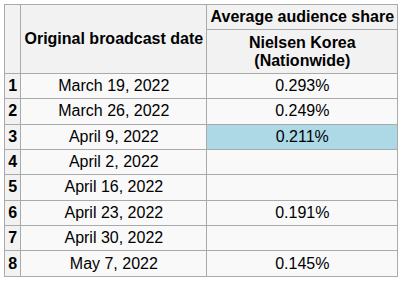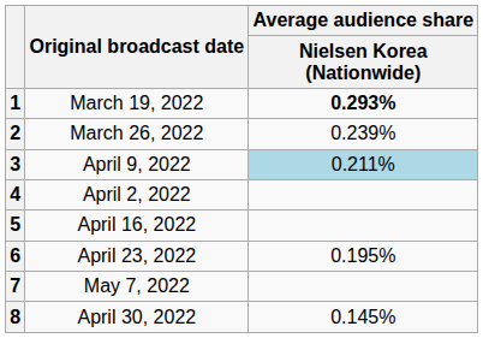1 | Average audience share / Nielsen Korea (Nationwide): normal -> bold
2 | Average audience share / Nielsen Korea (Nationwide): 0.249% -> 0.239%
6 | Average audience share / Nielsen Korea (Nationwide): 0.191% -> 0.195%
7 | Original broadcast date: April 30, 2022 -> May 7, 2022
8 | Original broadcast date: May 7, 2022 -> April 30, 2022
